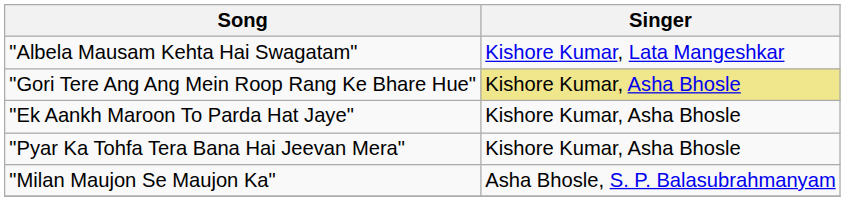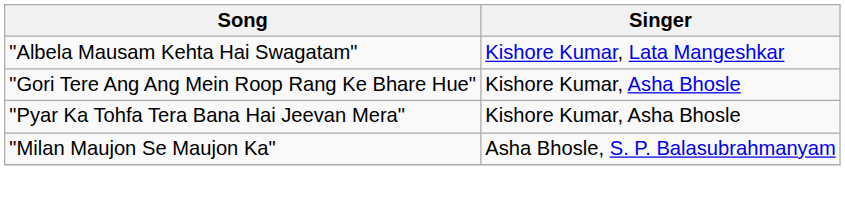"Gori Tere Ang Ang Mein Roop Rang Ke Bhare Hue" | Singer: khaki background -> no background
- row: "Ek Aankh Maroon To Parda Hat Jaye" | Kishore Kumar, Asha Bhosle
